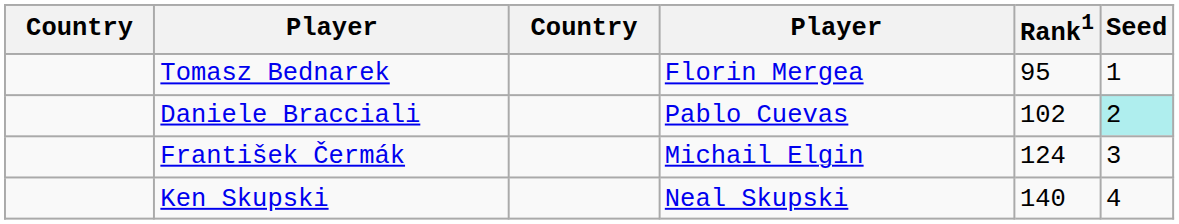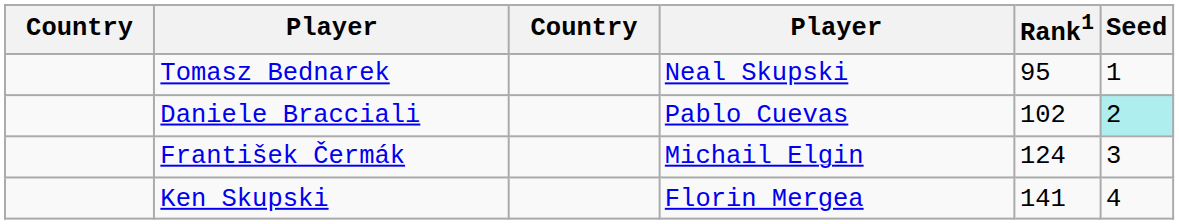Tomasz Bednarek | column 4: Florin Mergea -> Neal Skupski
Ken Skupski | column 4: Neal Skupski -> Florin Mergea
Ken Skupski | Rank1: 140 -> 141
